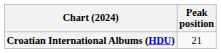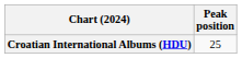Croatian International Albums (HDU) | Peak position: 21 -> 25
